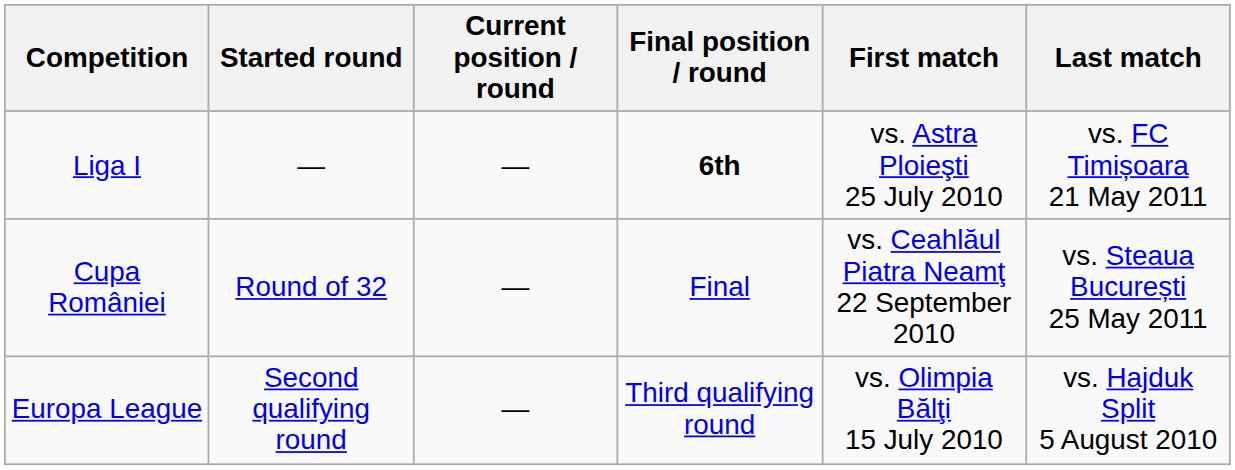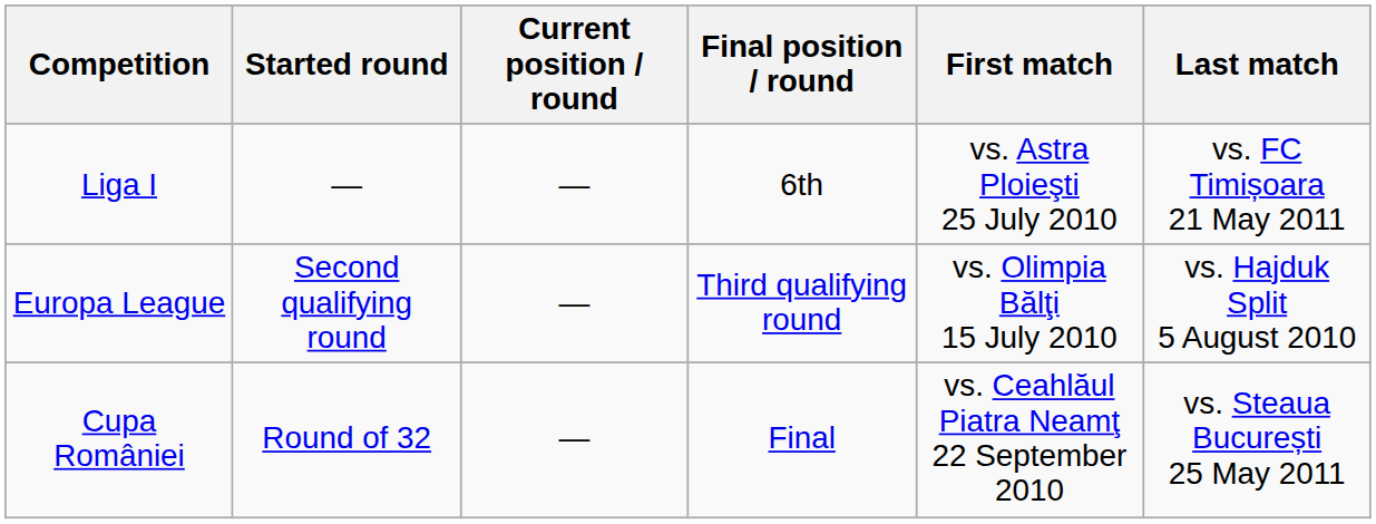Liga I | Final position / round: bold -> normal
rows swapped: Cupa României <-> Europa League
